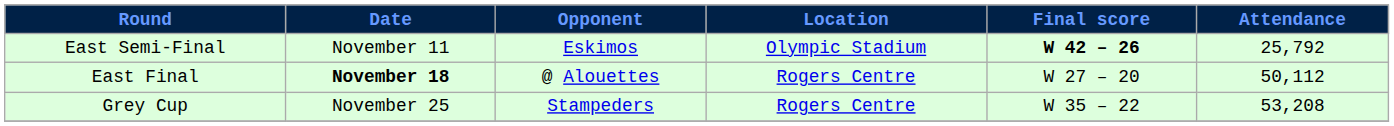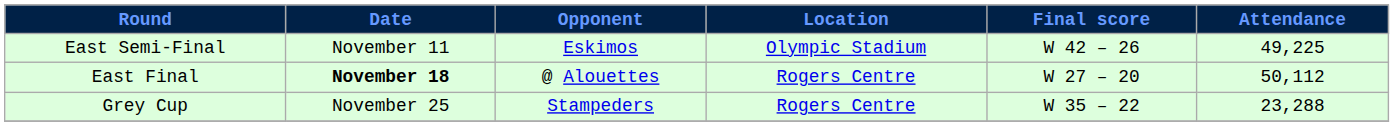East Semi-Final | Final score: bold -> normal
East Semi-Final | Attendance: 25,792 -> 49,225
Grey Cup | Attendance: 53,208 -> 23,288
